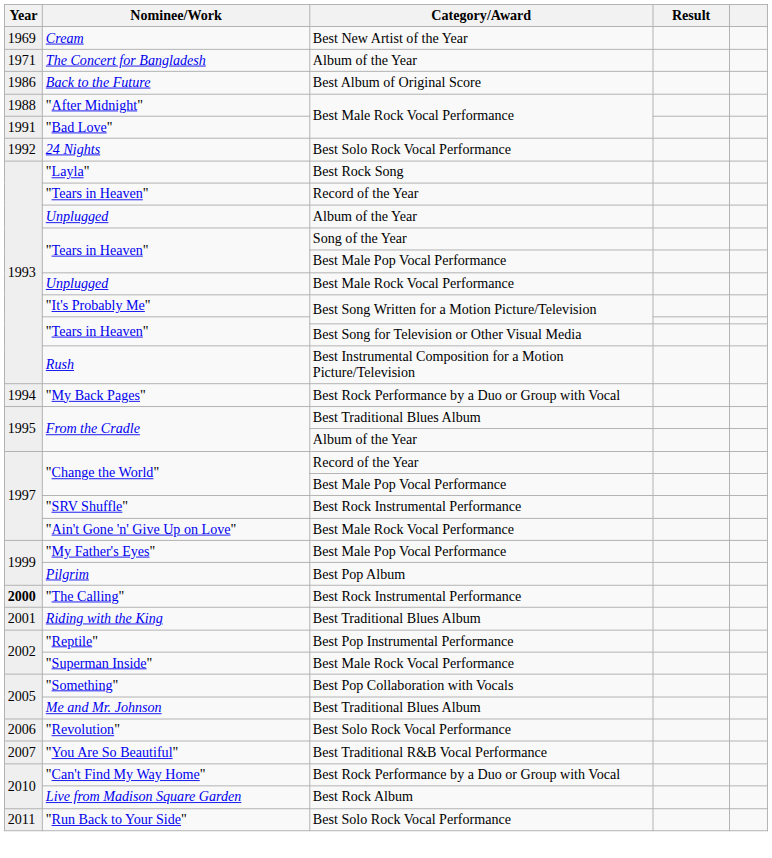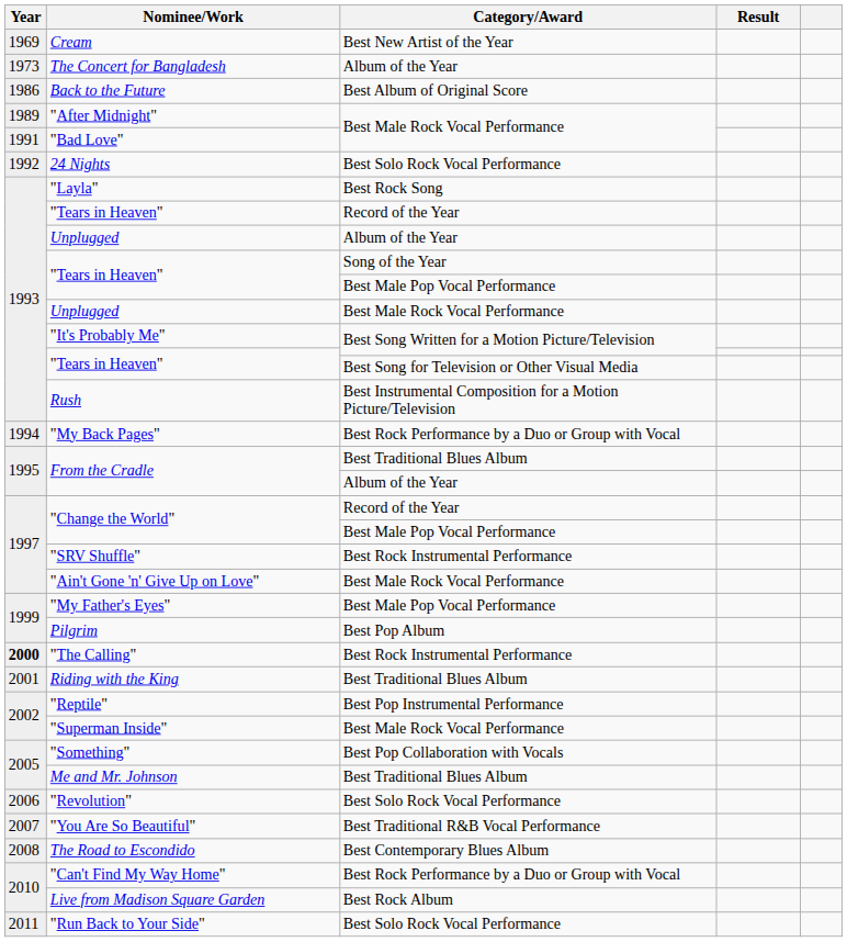The Concert for Bangladesh | Year: 1971 -> 1973
"After Midnight" | Year: 1988 -> 1989
+ row: 2008 | The Road to Escondido | Best Contemporary Blues Album
